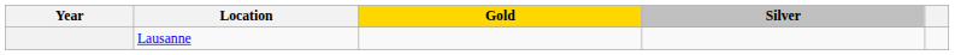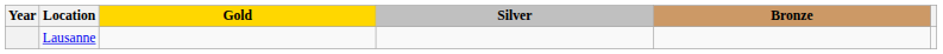+ column: Bronze
